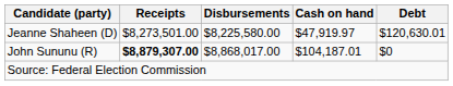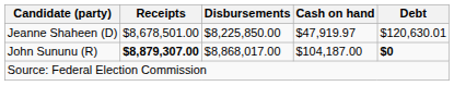Jeanne Shaheen (D) | Receipts: $8,273,501.00 -> $8,678,501.00
Jeanne Shaheen (D) | Disbursements: $8,225,580.00 -> $8,225,850.00
John Sununu (R) | Cash on hand: $104,187.01 -> $104,187.00
John Sununu (R) | Debt: normal -> bold
